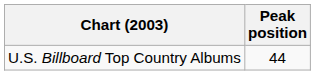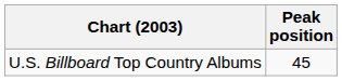U.S. Billboard Top Country Albums | Peak position: 44 -> 45
